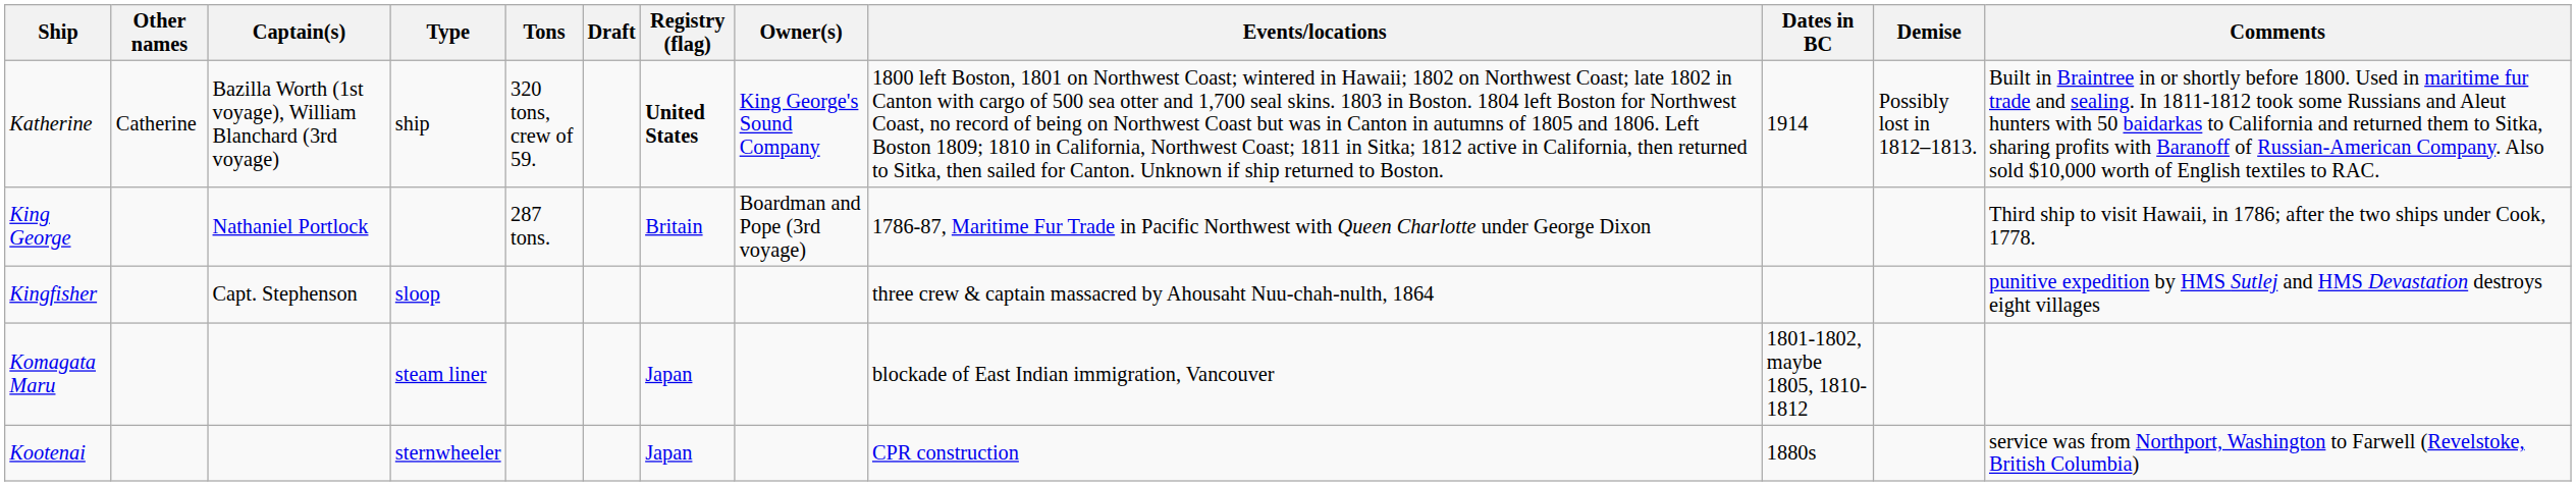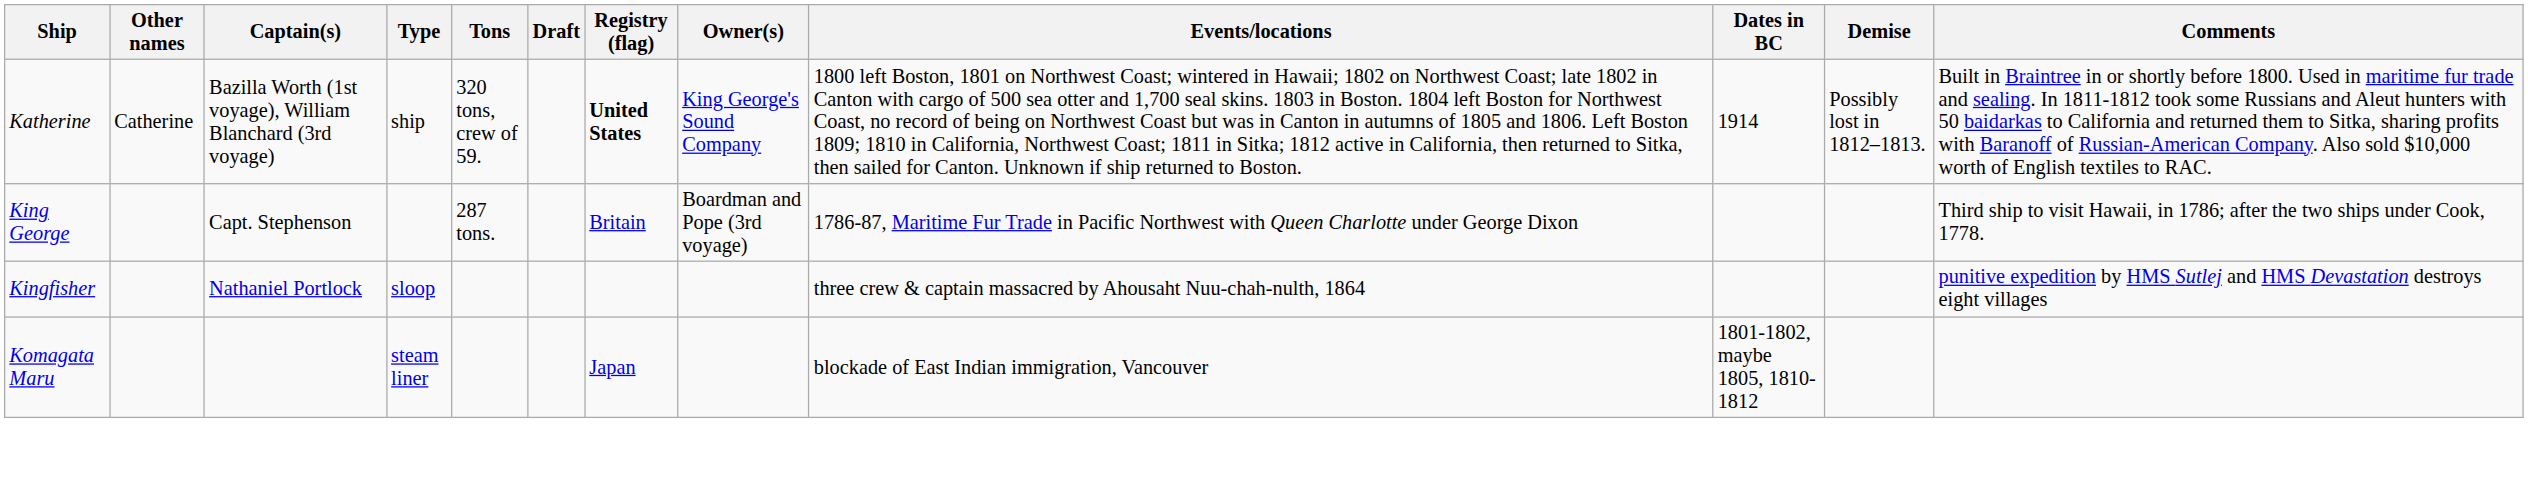King George | Captain(s): Nathaniel Portlock -> Capt. Stephenson
Kingfisher | Captain(s): Capt. Stephenson -> Nathaniel Portlock
- row: Kootenai | sternwheeler | Japan | CPR construction | 1880s | service was from Northport, Washington to Farwell (Revelstoke, British Columbia)
